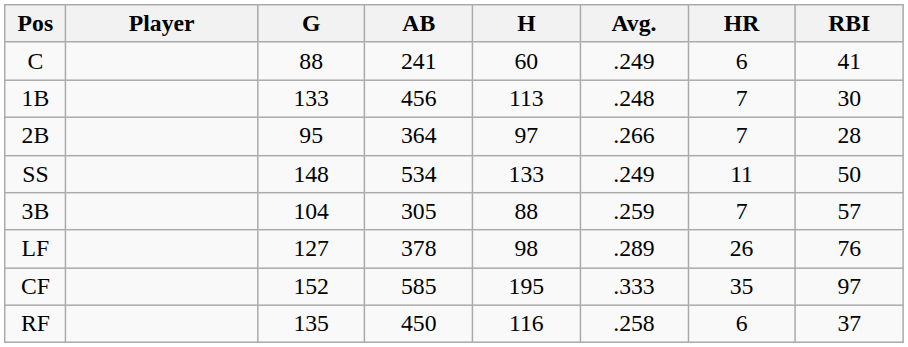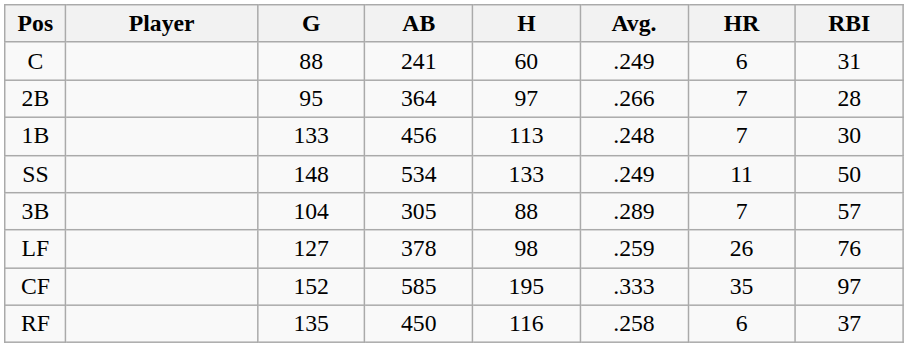C | RBI: 41 -> 31
rows swapped: 1B <-> 2B
3B | Avg.: .259 -> .289
LF | Avg.: .289 -> .259
